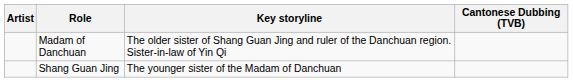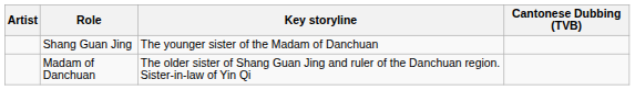rows swapped: Madam of Danchuan <-> Shang Guan Jing
